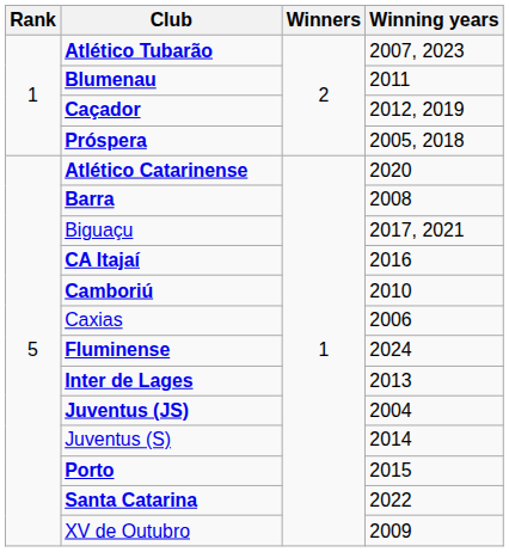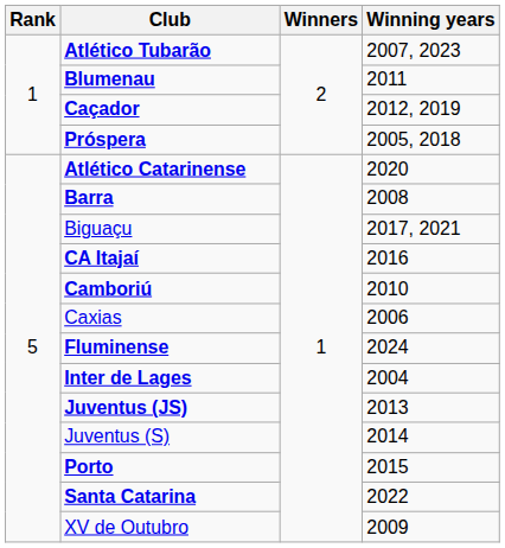Inter de Lages | Winning years: 2013 -> 2004
Juventus (JS) | Winning years: 2004 -> 2013
